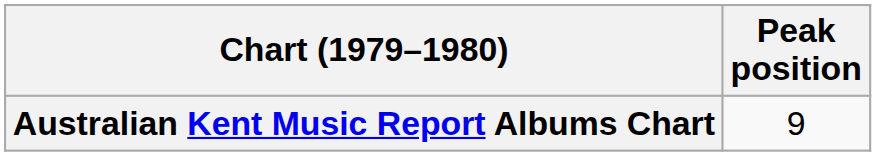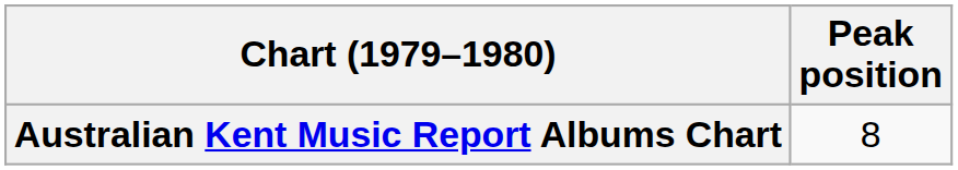Australian Kent Music Report Albums Chart | Peak position: 9 -> 8
